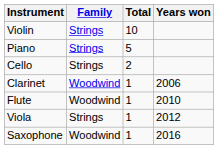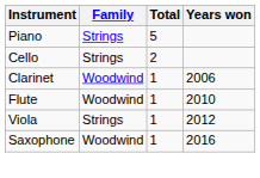- row: Violin | Strings | 10
